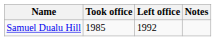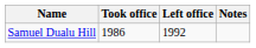Samuel Dualu Hill | Took office: 1985 -> 1986
